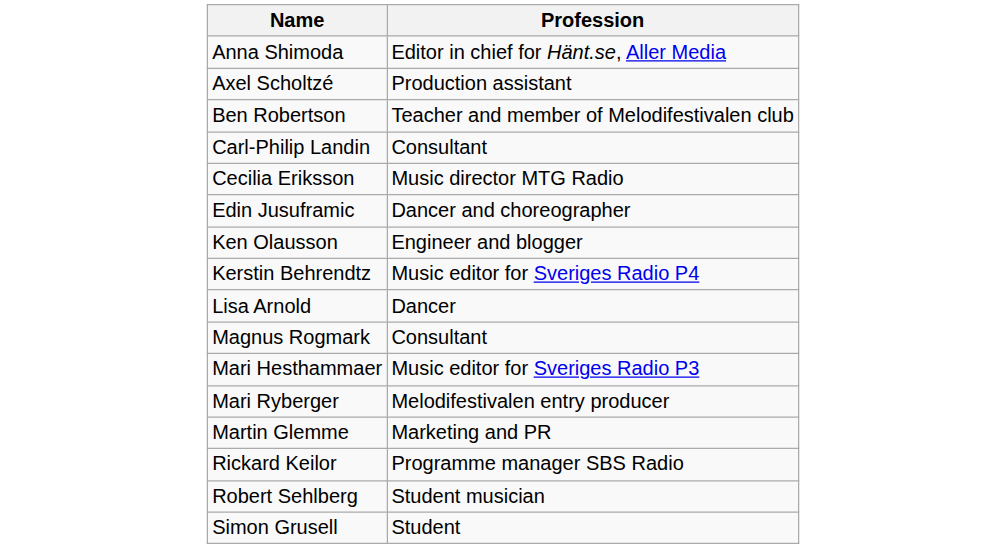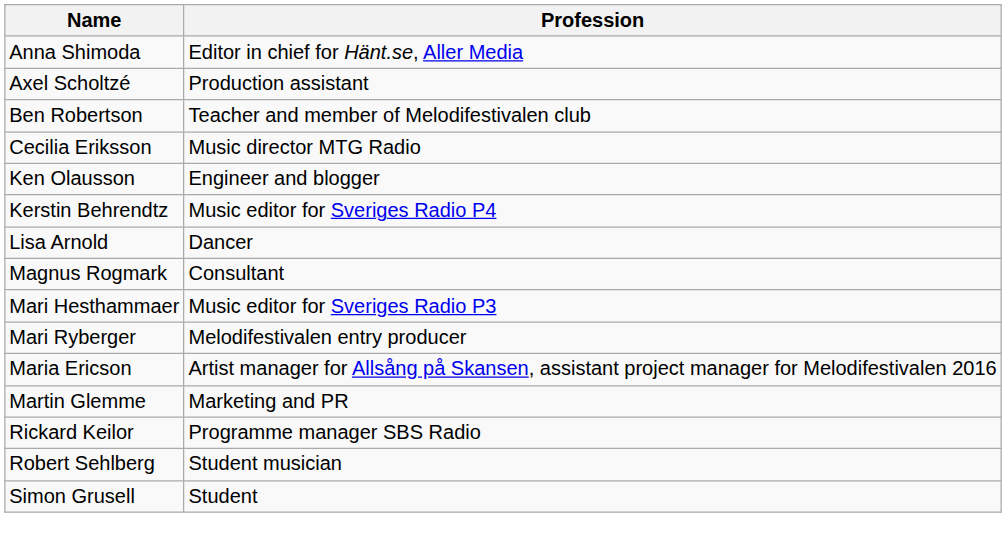- row: Carl-Philip Landin | Consultant
- row: Edin Jusuframic | Dancer and choreographer
+ row: Maria Ericson | Artist manager for Allsång på Skansen, assistant project manager for Melodifestivalen 2016
